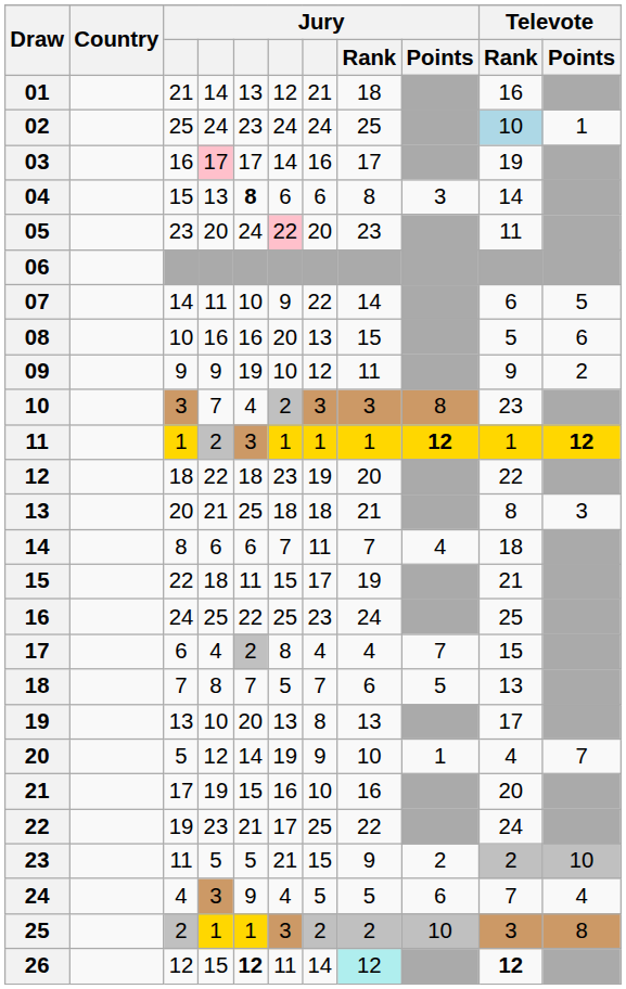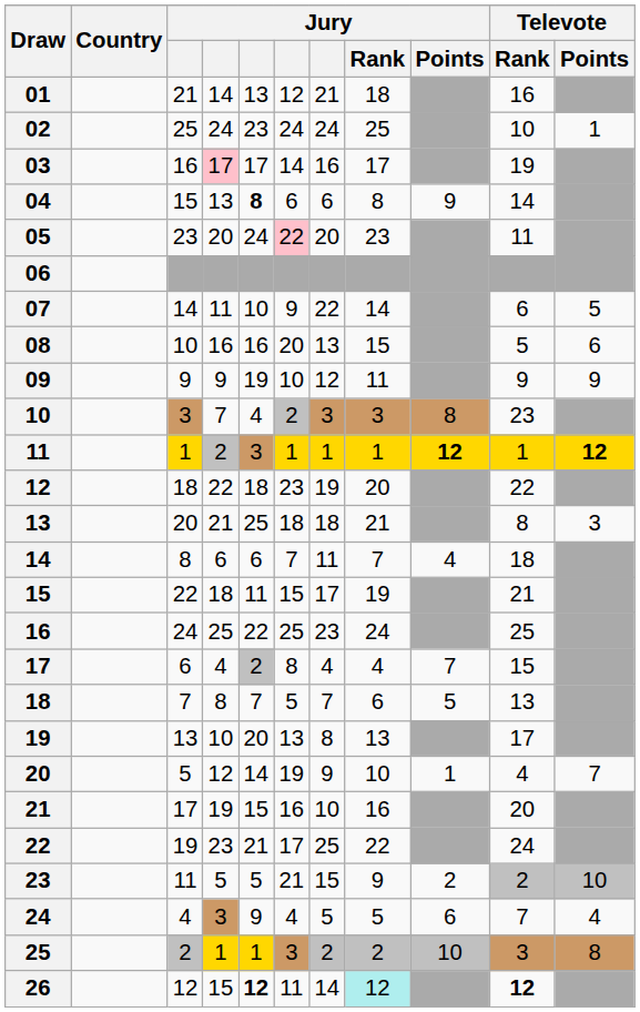02 | Televote / Rank: lightblue background -> no background
04 | Jury / Points: 3 -> 9
09 | Televote / Points: 2 -> 9
